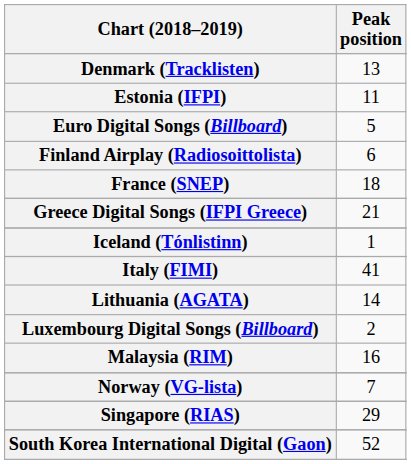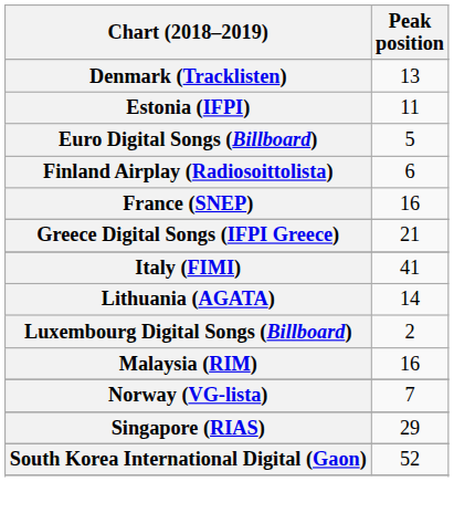France (SNEP) | Peak position: 18 -> 16
- row: Iceland (Tónlistinn) | 1
